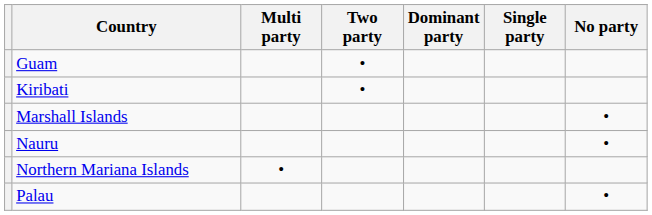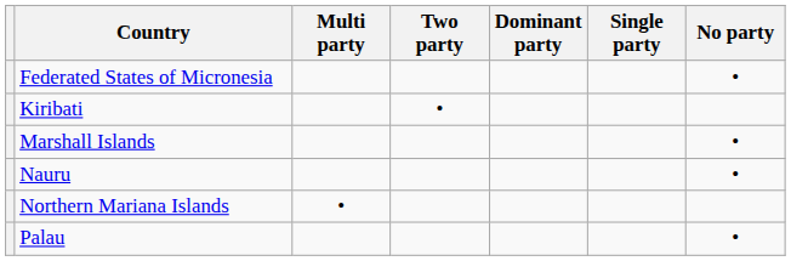+ row: Federated States of Micronesia | •
- row: Guam | •
